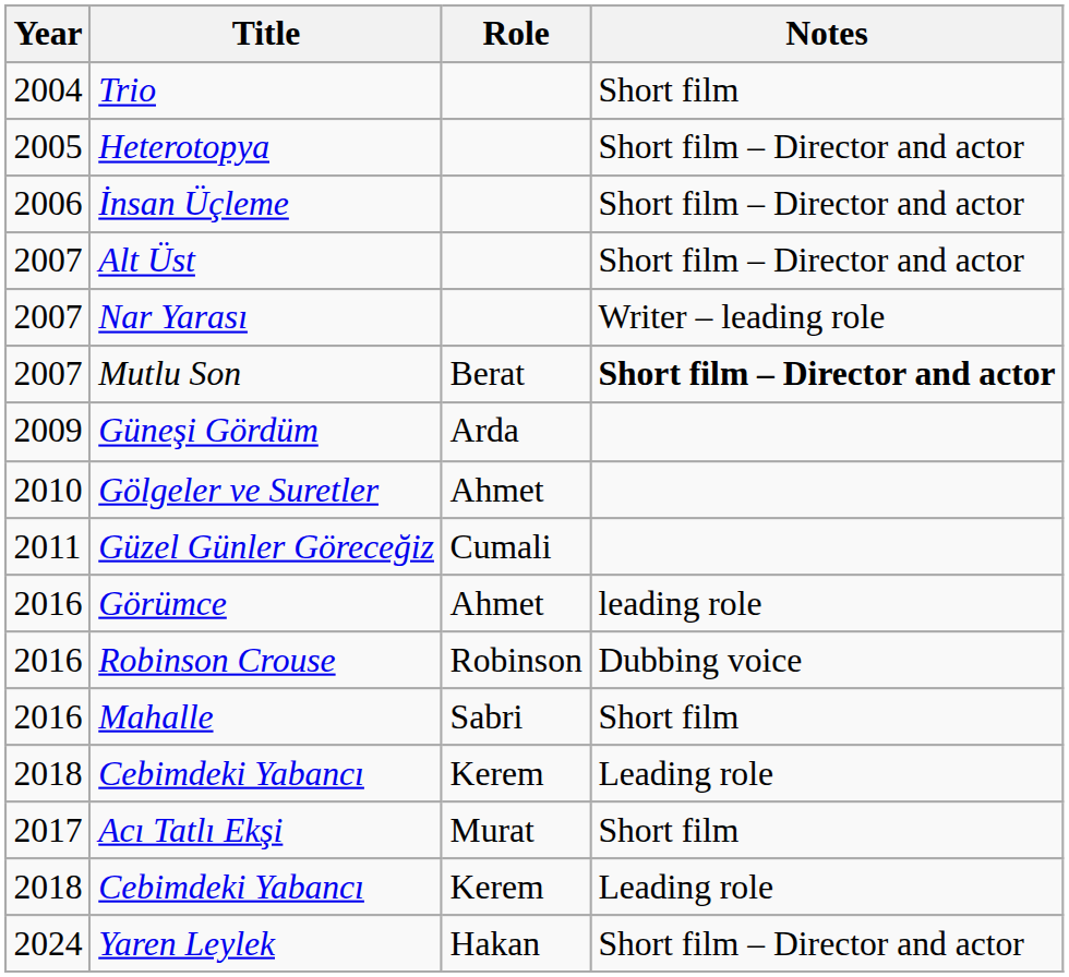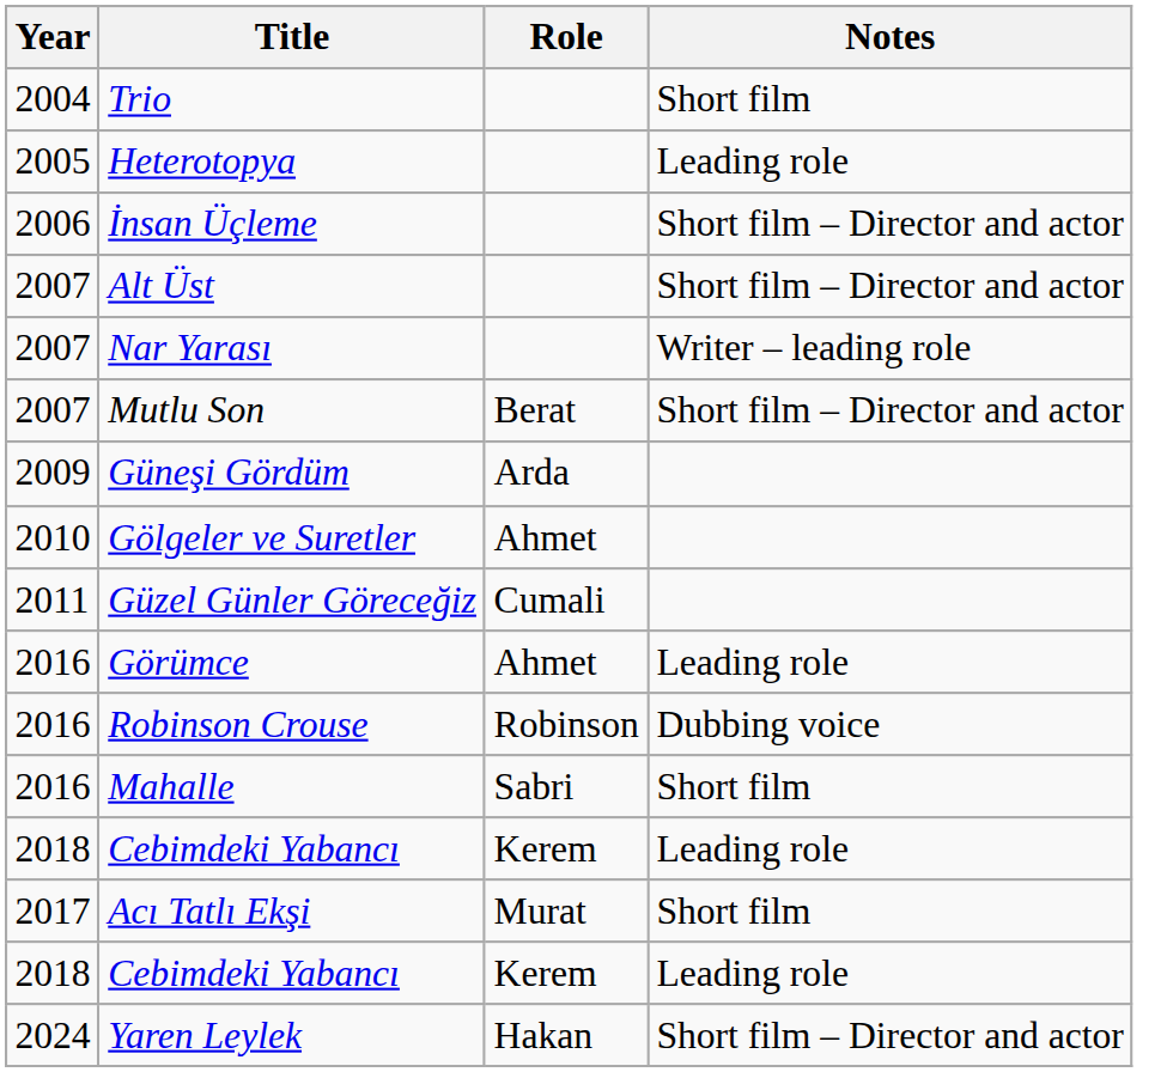Heterotopya | Notes: Short film – Director and actor -> Leading role
Mutlu Son | Notes: bold -> normal
Görümce | Notes: leading role -> Leading role
